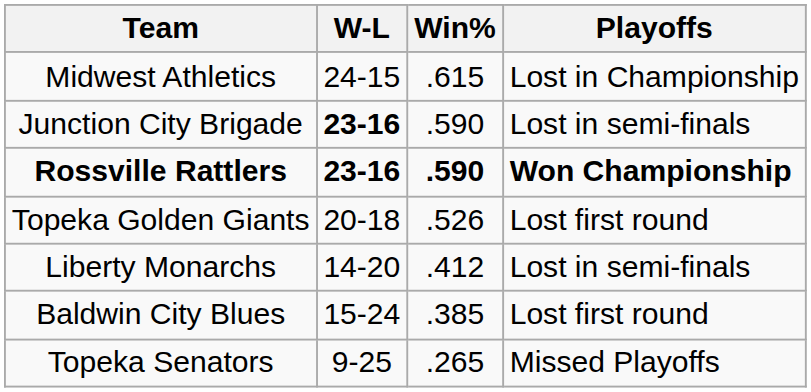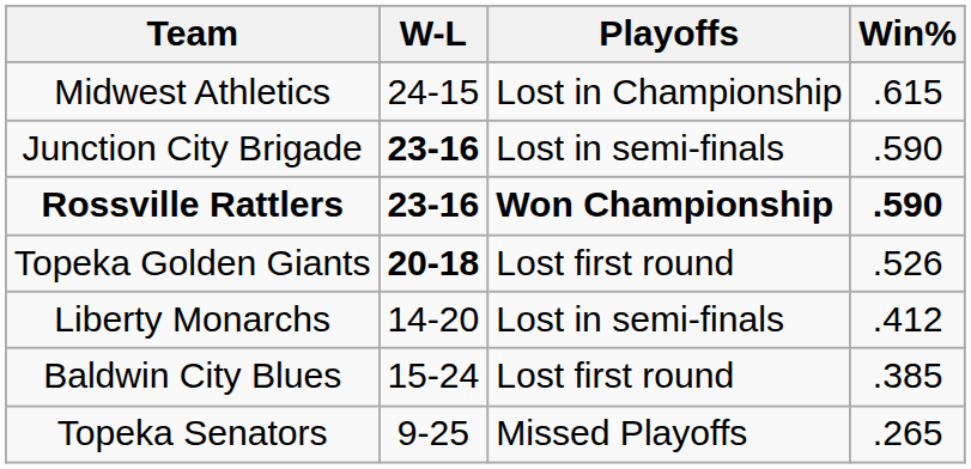columns swapped: Win% <-> Playoffs
Topeka Golden Giants | W-L: normal -> bold
